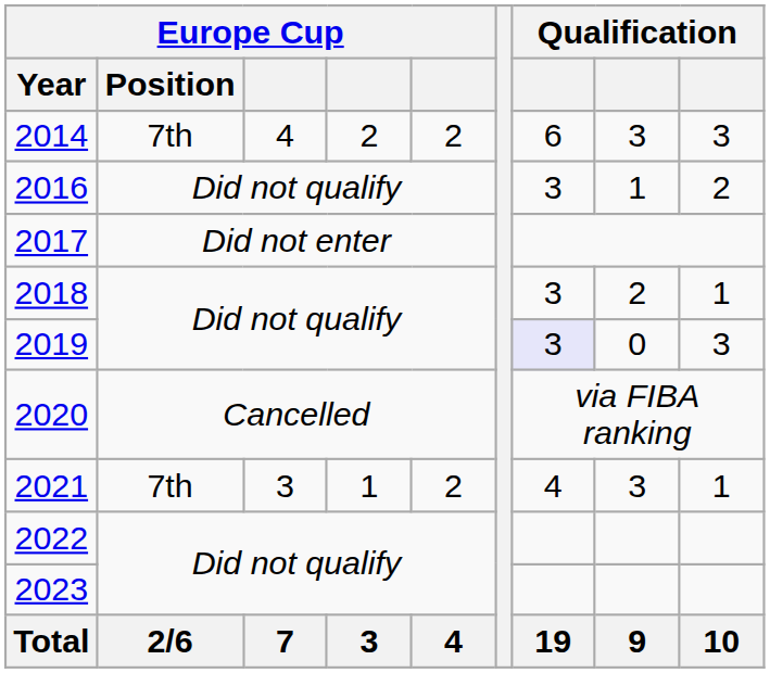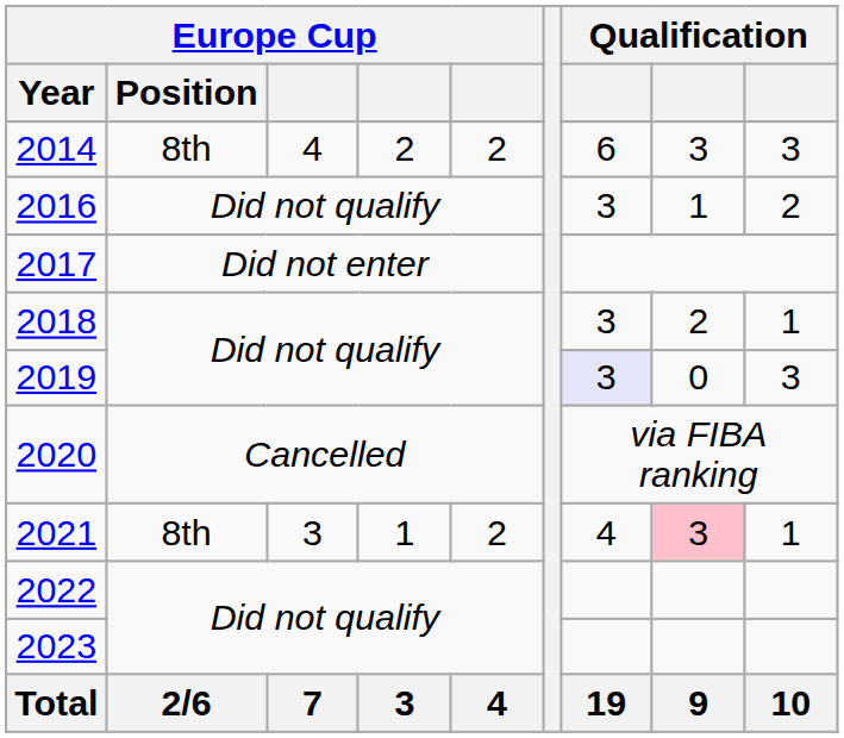2014 | Europe Cup / Position: 7th -> 8th
2021 | Europe Cup / Position: 7th -> 8th
2021 | column 8: no background -> pink background
